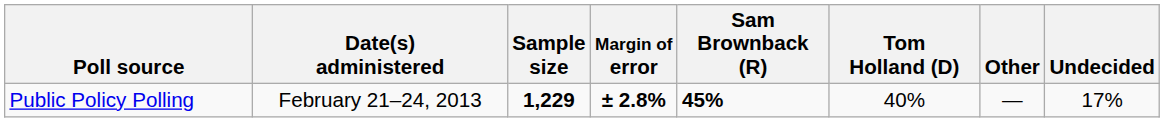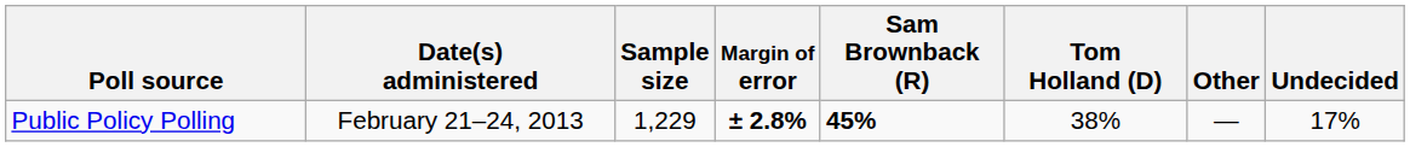Public Policy Polling | Sample size: bold -> normal
Public Policy Polling | Tom Holland (D): 40% -> 38%
